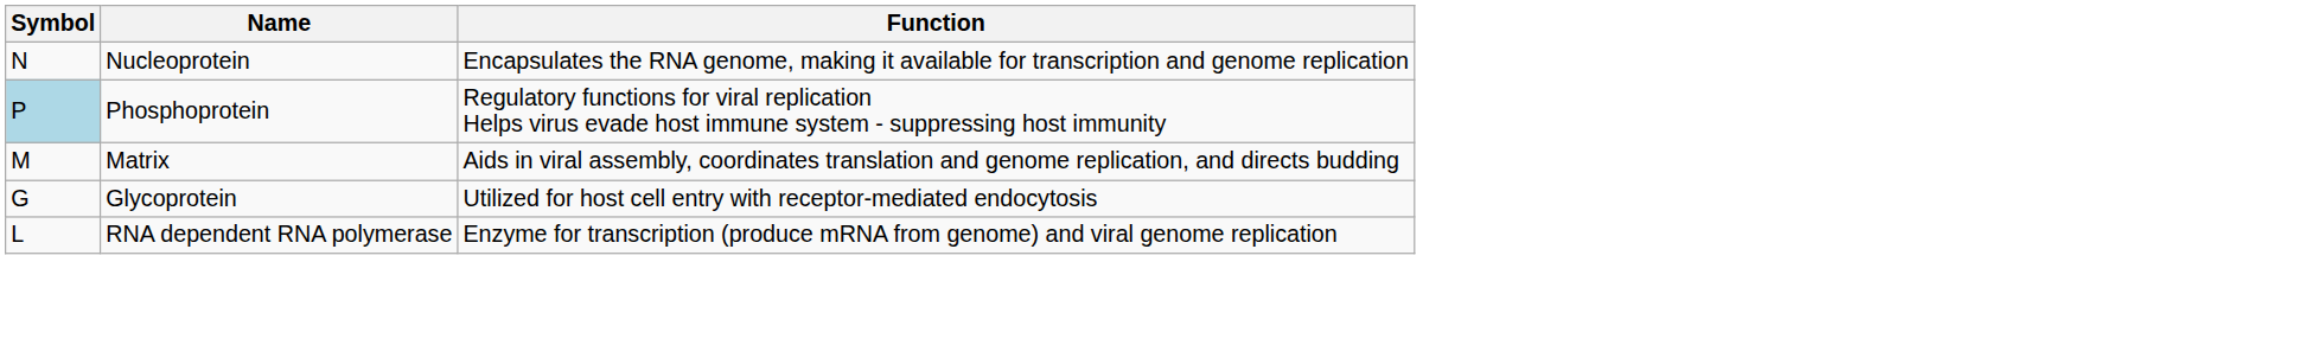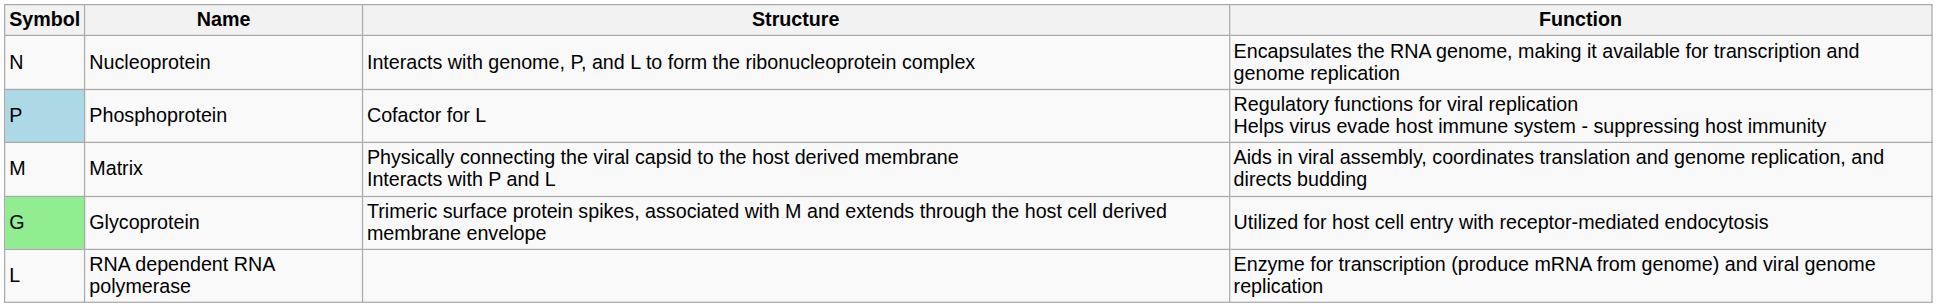+ column: Structure | Interacts with genome, P, and L to form the ribonucleoprotein complex | Cofactor for L | Physically connecting the viral capsid to the host derived membrane Interacts with P and L | Trimeric surface protein spikes, associated with M and extends through the host cell derived membrane envelope
Glycoprotein | Symbol: no background -> lightgreen background
